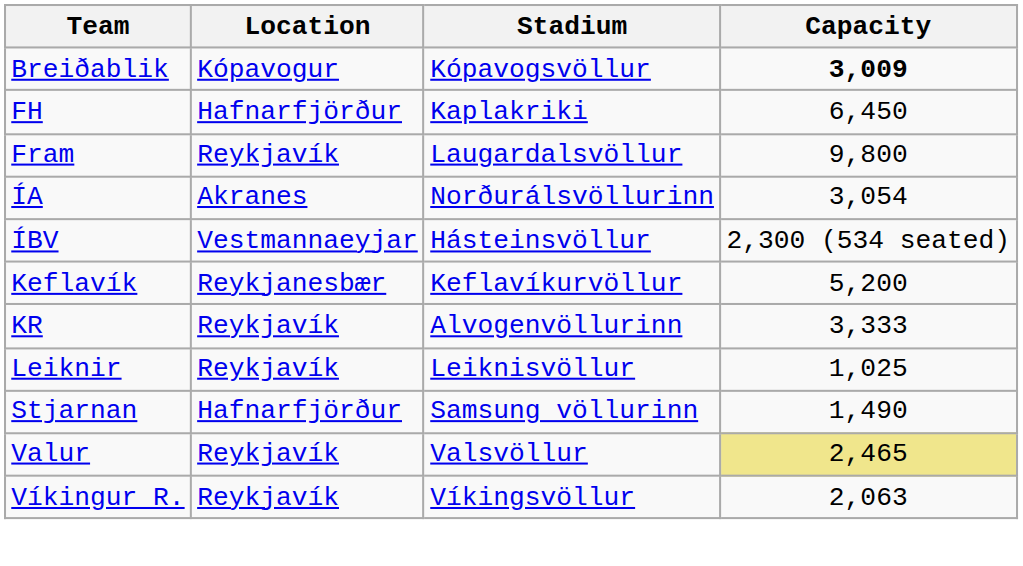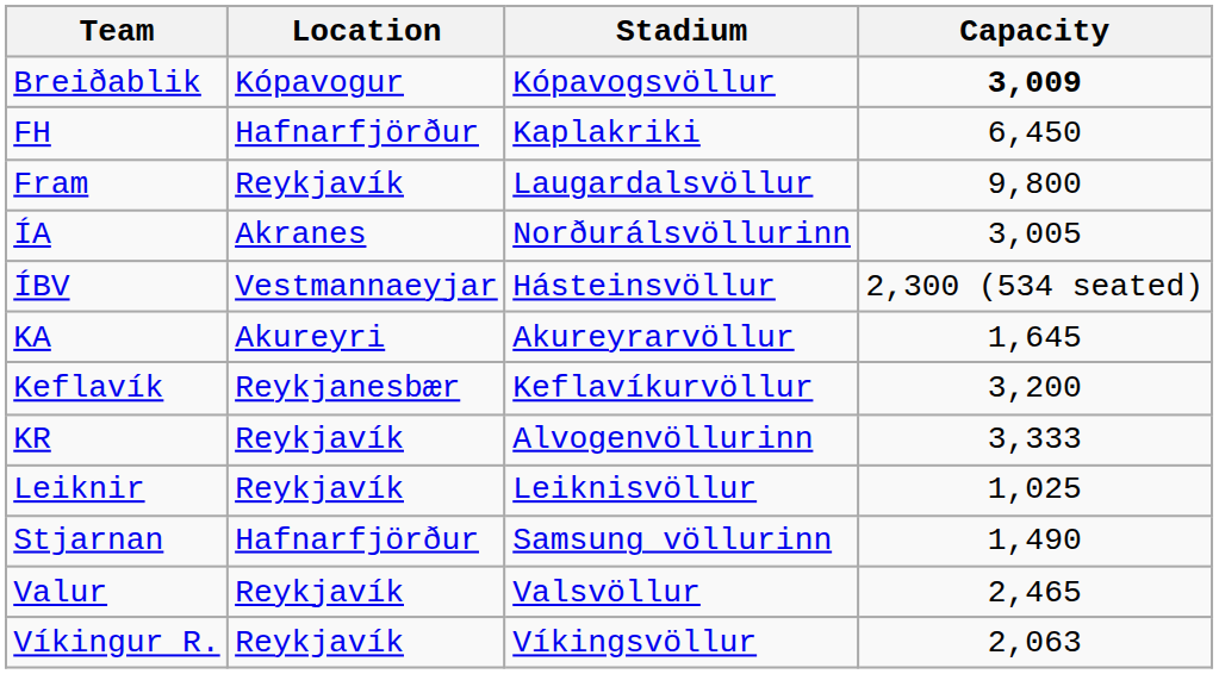ÍA | Capacity: 3,054 -> 3,005
+ row: KA | Akureyri | Akureyrarvöllur | 1,645
Keflavík | Capacity: 5,200 -> 3,200
Valur | Capacity: khaki background -> no background
